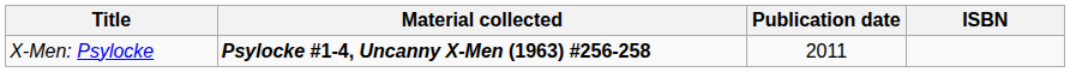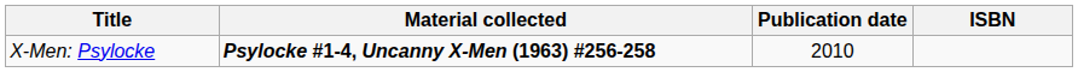X-Men: Psylocke | Publication date: 2011 -> 2010
